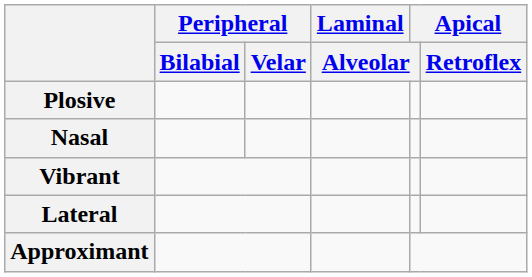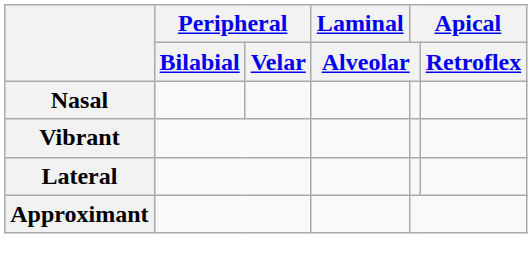- row: Plosive
